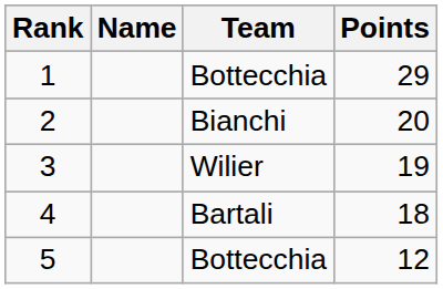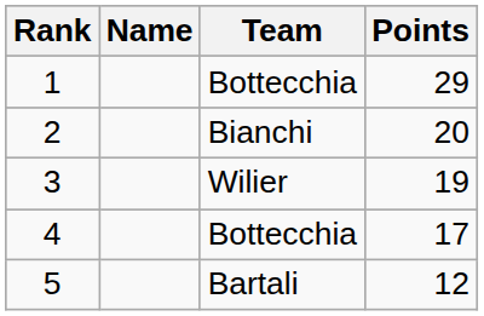4 | Team: Bartali -> Bottecchia
4 | Points: 18 -> 17
5 | Team: Bottecchia -> Bartali
